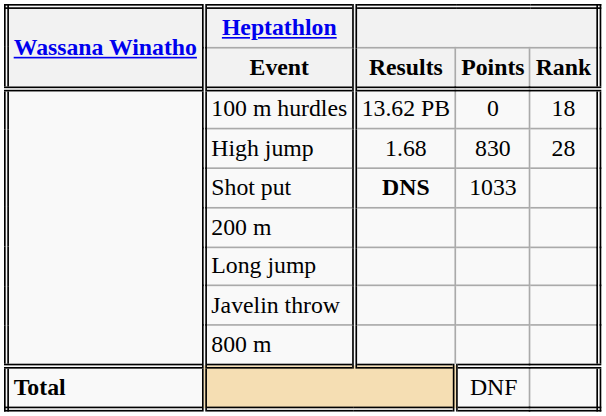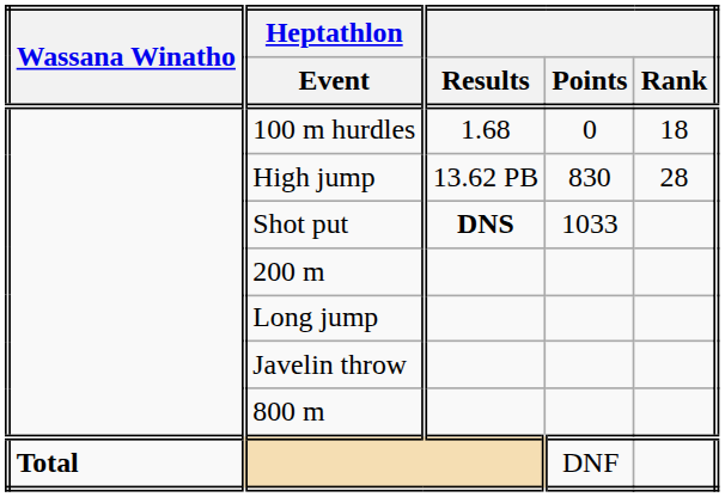100 m hurdles | Results: 13.62 PB -> 1.68
High jump | Results: 1.68 -> 13.62 PB
